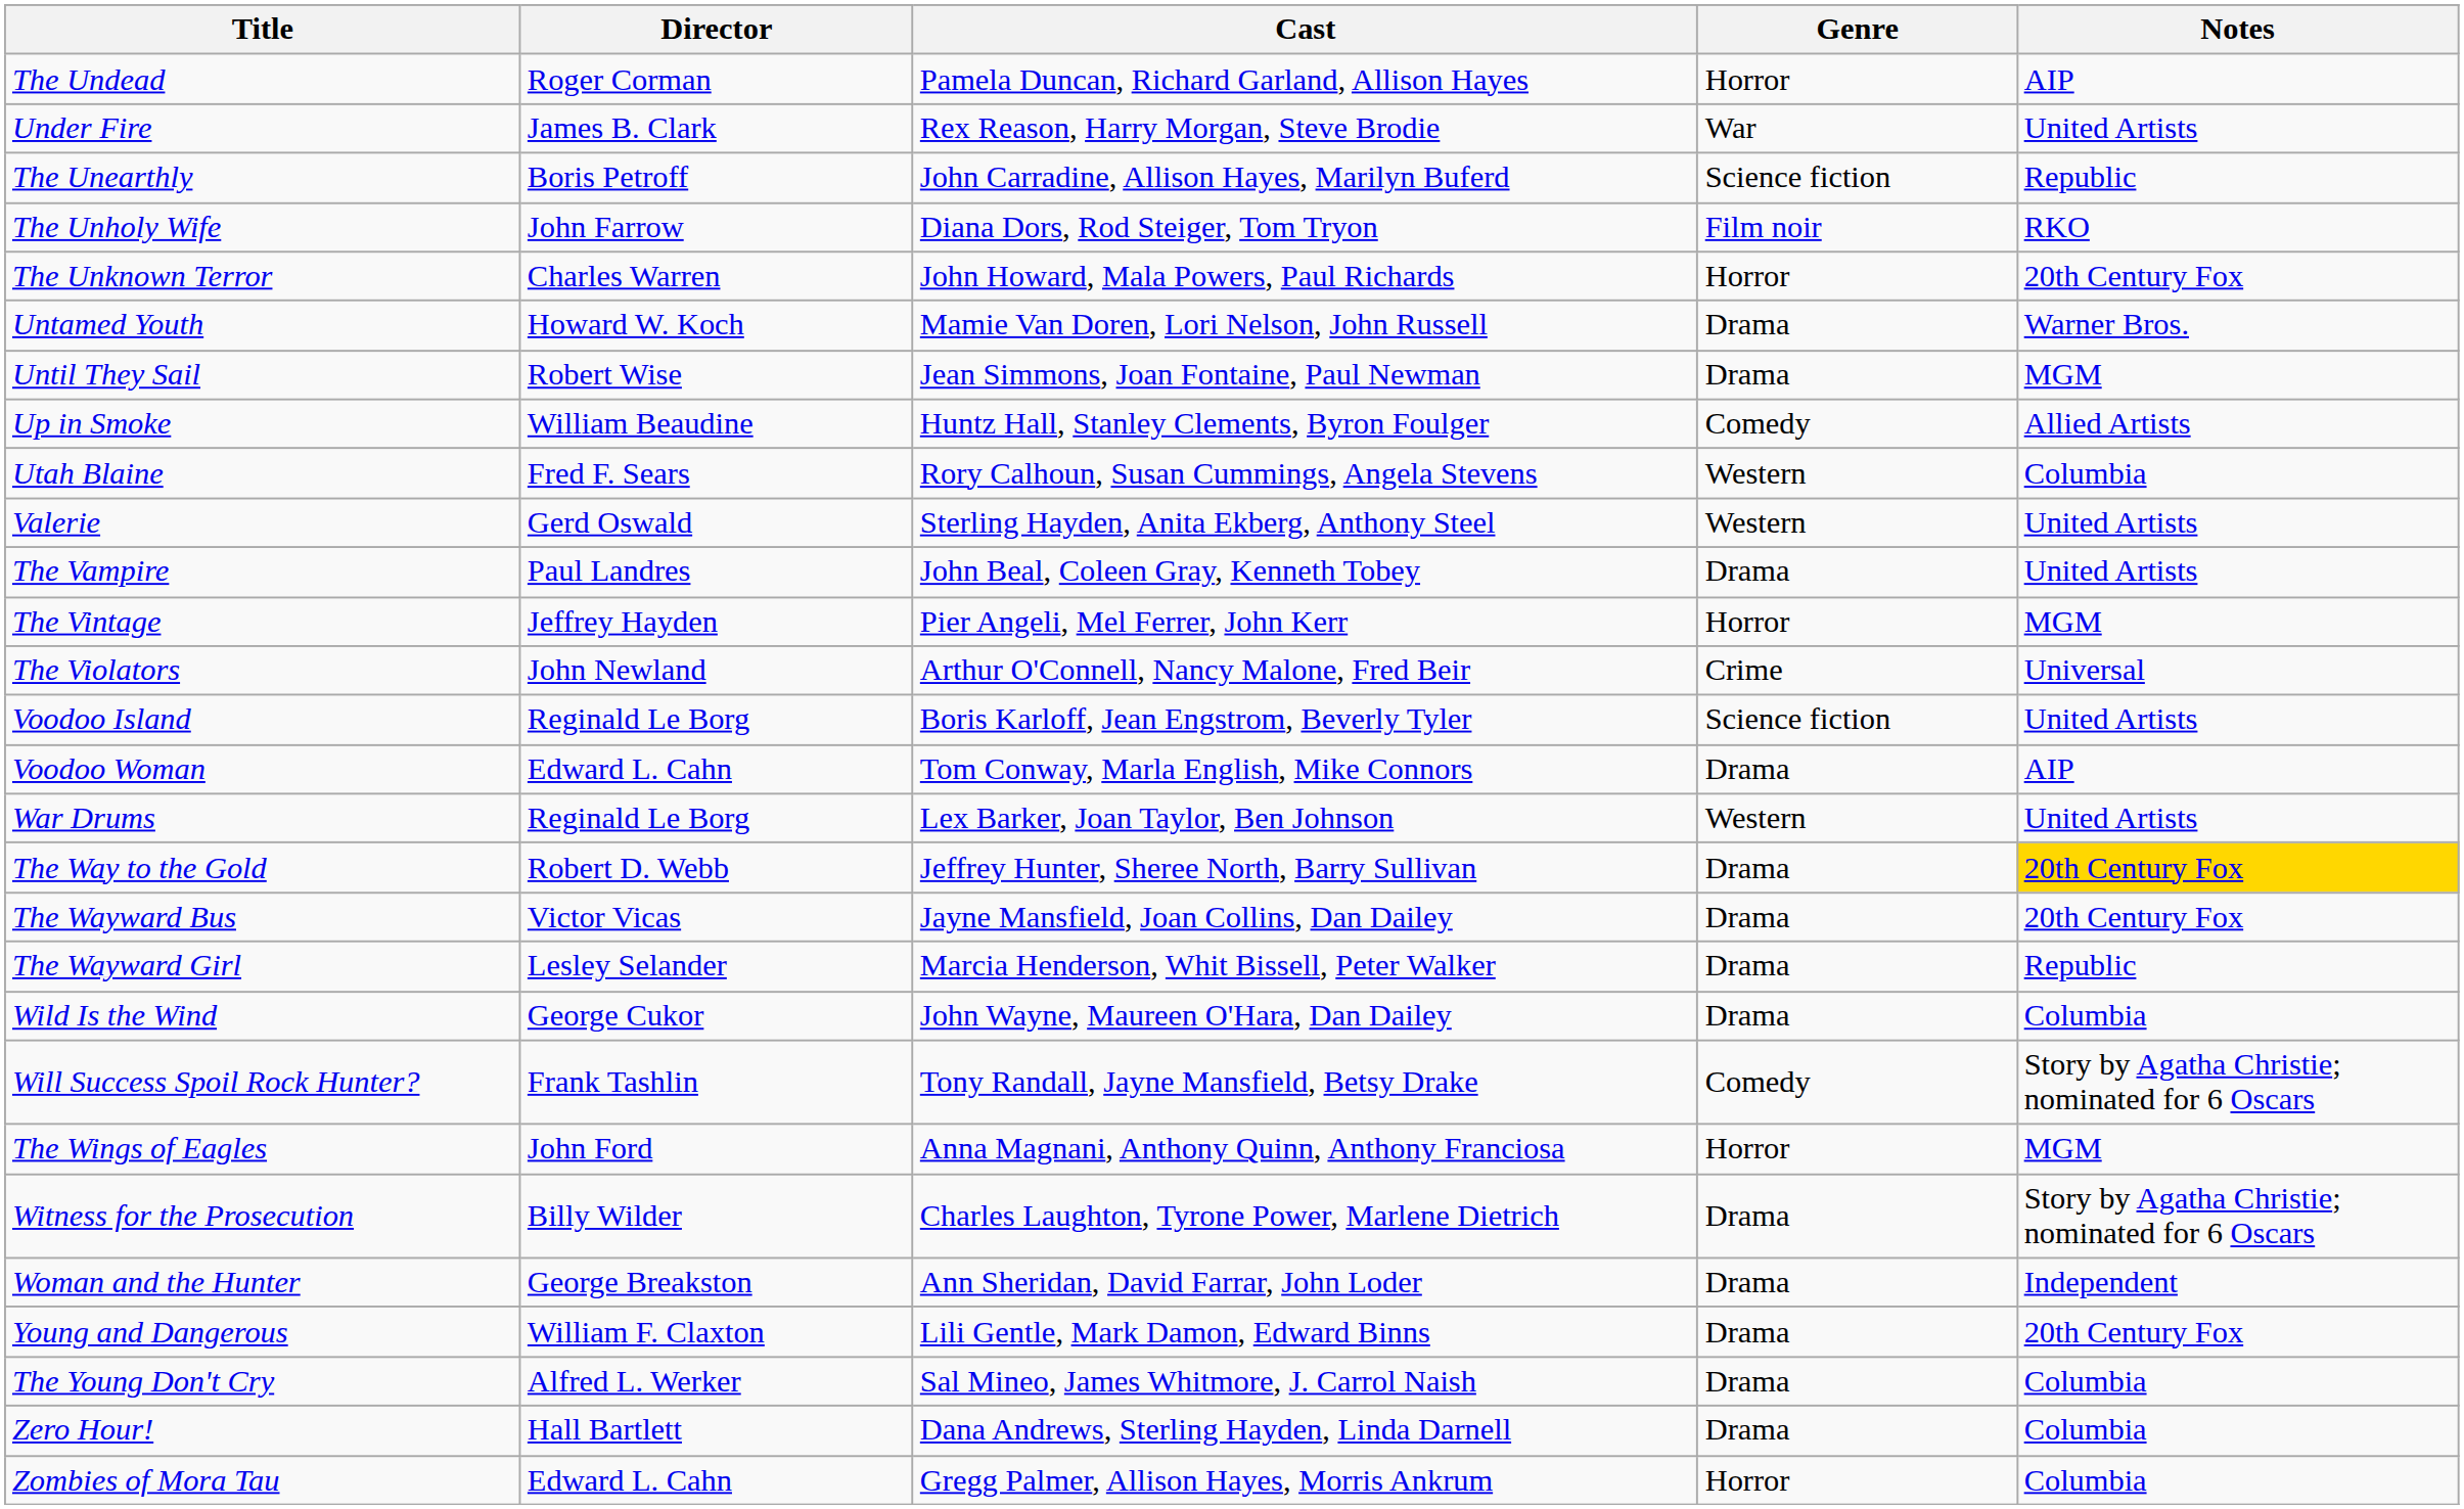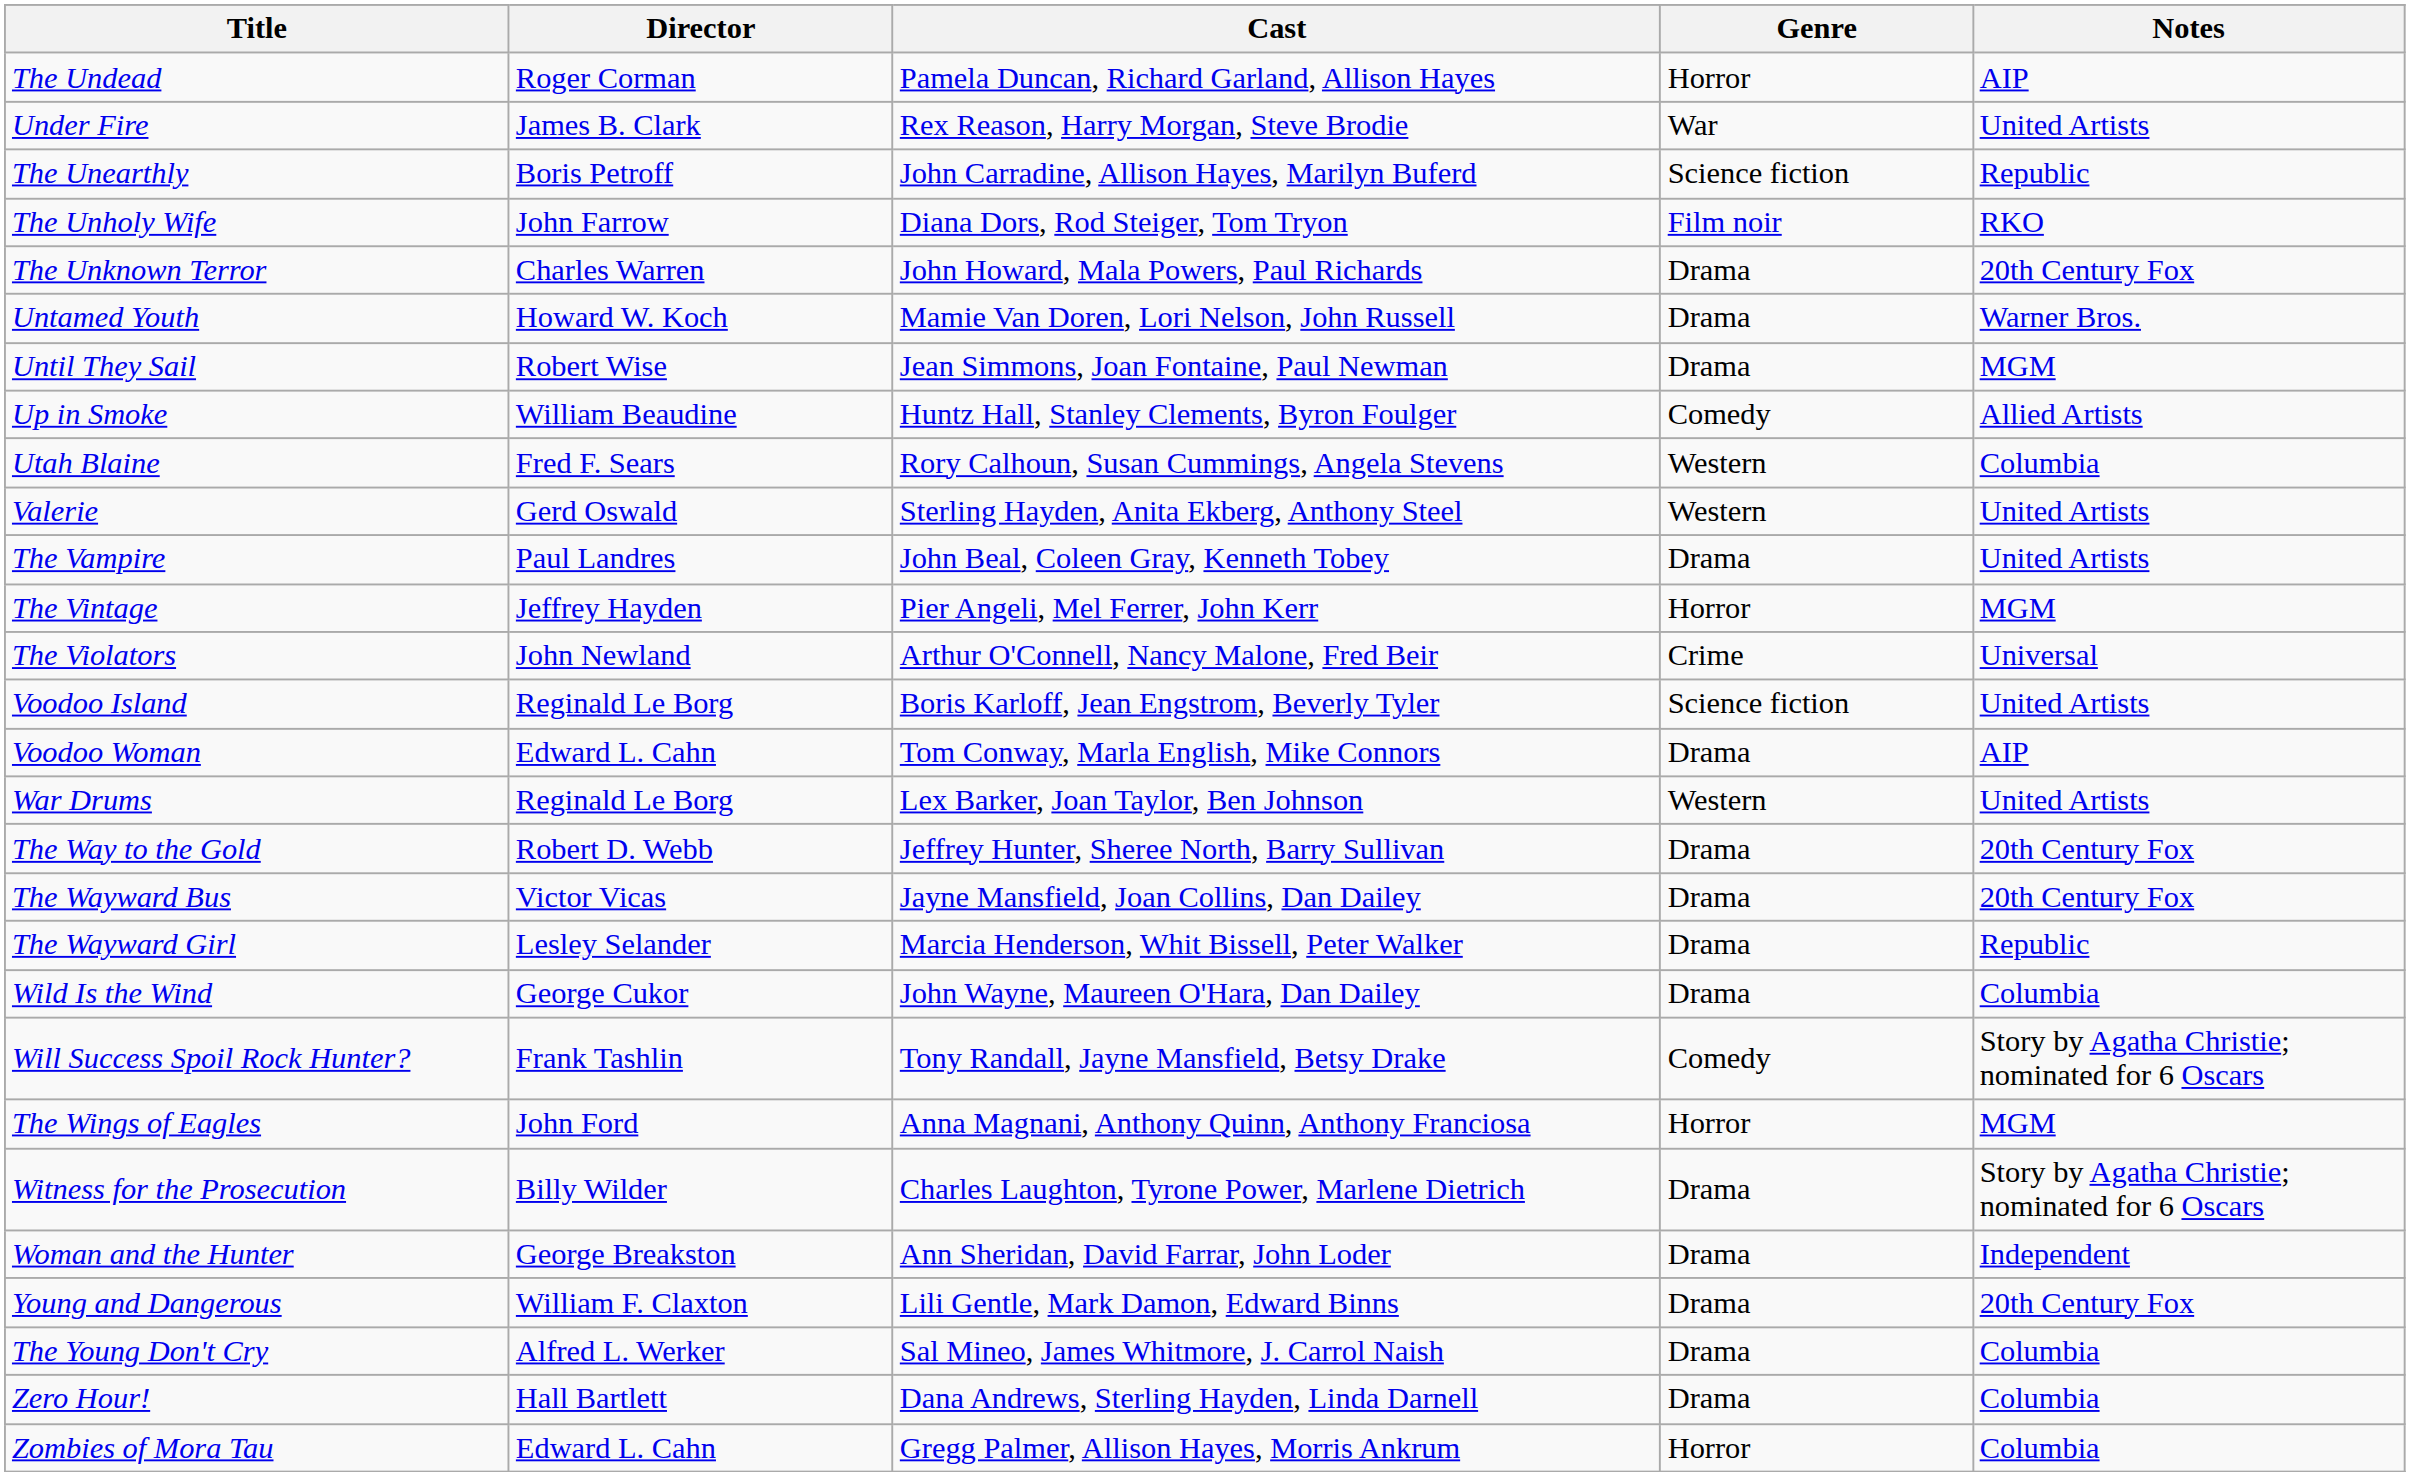The Unknown Terror | Genre: Horror -> Drama
The Way to the Gold | Notes: gold background -> no background
